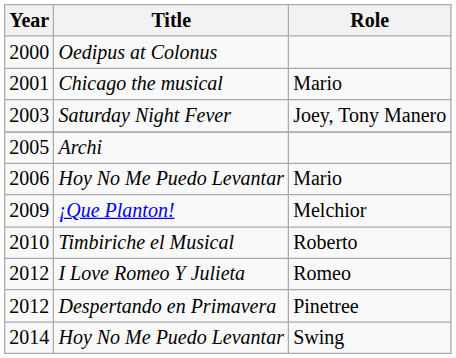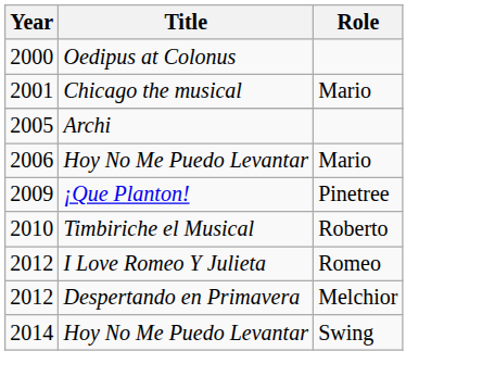- row: 2003 | Saturday Night Fever | Joey, Tony Manero
¡Que Planton! | Role: Melchior -> Pinetree
Despertando en Primavera | Role: Pinetree -> Melchior
